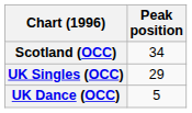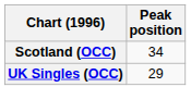- row: UK Dance (OCC) | 5
